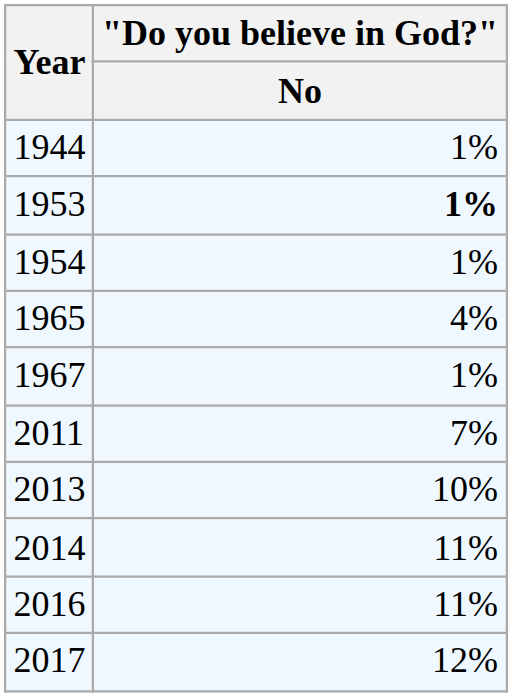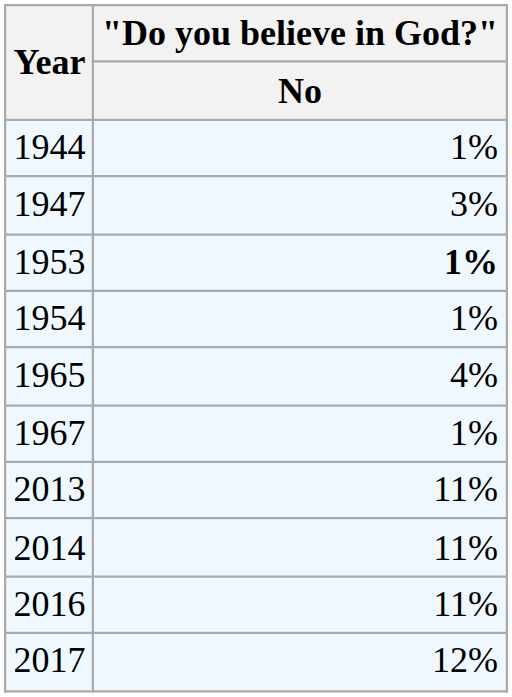+ row: 1947 | 3%
- row: 2011 | 7%
2013 | "Do you believe in God?" / No: 10% -> 11%
